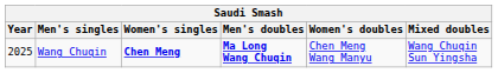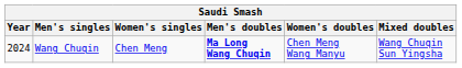Wang Chuqin | Year: 2025 -> 2024
Wang Chuqin | Women's singles: bold -> normal
